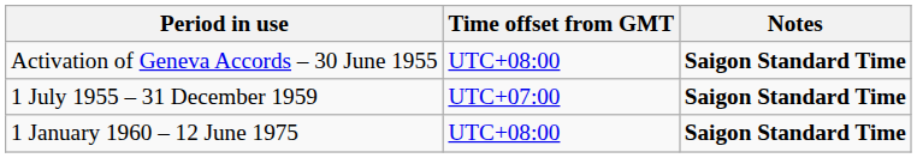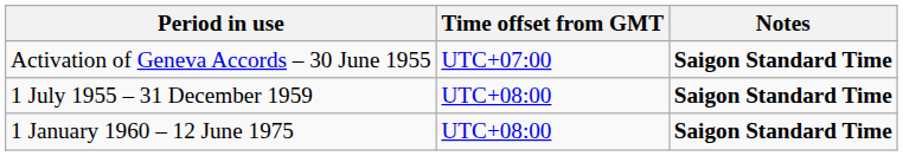Activation of Geneva Accords – 30 June 1955 | Time offset from GMT: UTC+08:00 -> UTC+07:00
1 July 1955 – 31 December 1959 | Time offset from GMT: UTC+07:00 -> UTC+08:00
